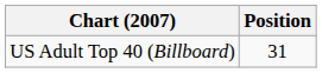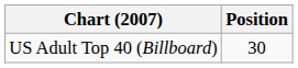US Adult Top 40 (Billboard) | Position: 31 -> 30
